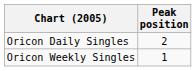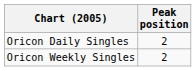Oricon Weekly Singles | Peak position: 1 -> 2
